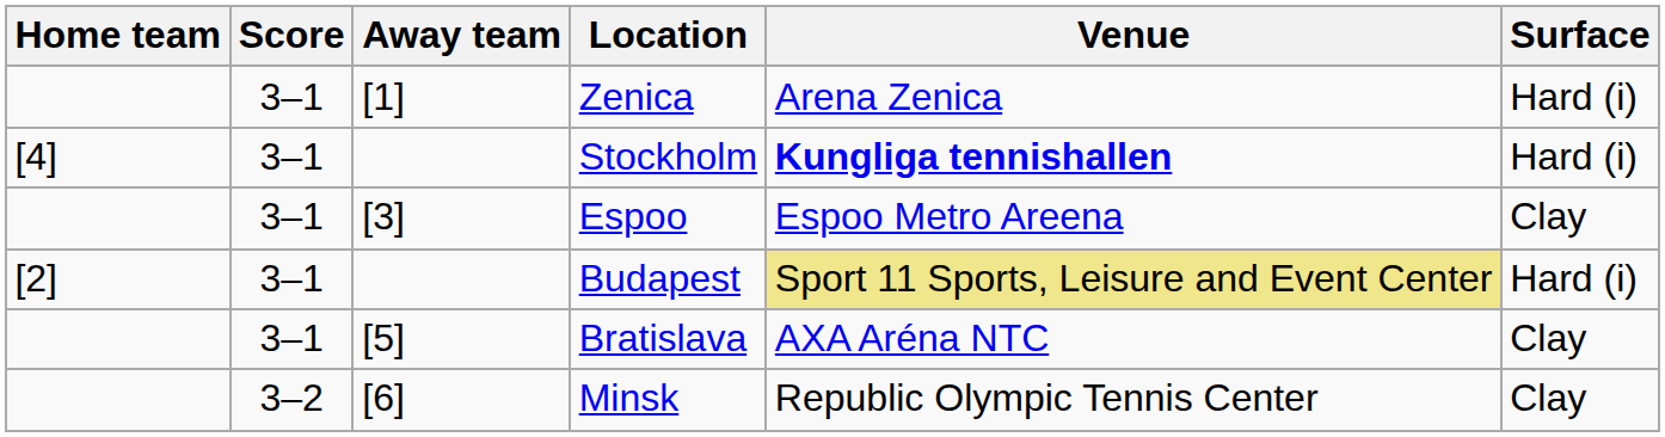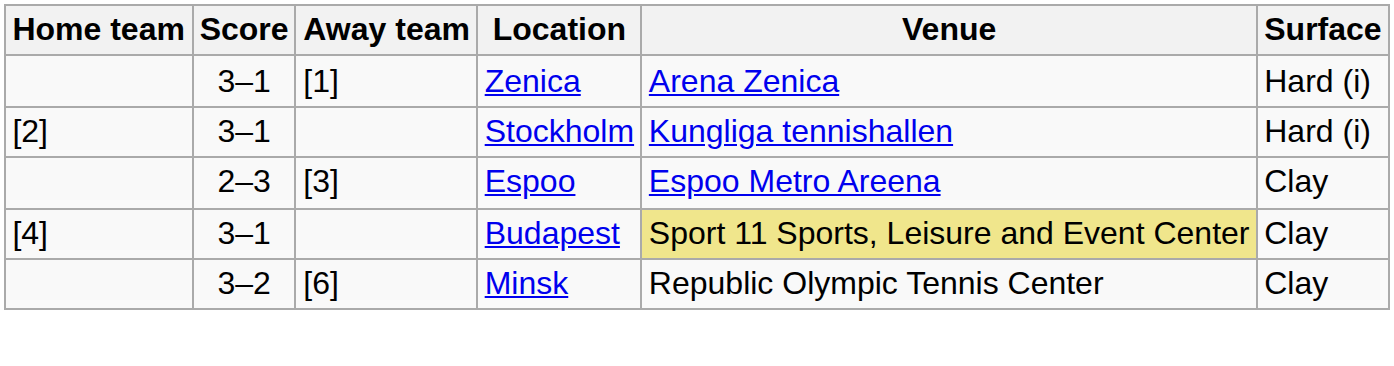Stockholm | Home team: [4] -> [2]
Stockholm | Venue: bold -> normal
Espoo | Score: 3–1 -> 2–3
Budapest | Home team: [2] -> [4]
Budapest | Surface: Hard (i) -> Clay
- row: 3–1 | [5] | Bratislava | AXA Aréna NTC | Clay
